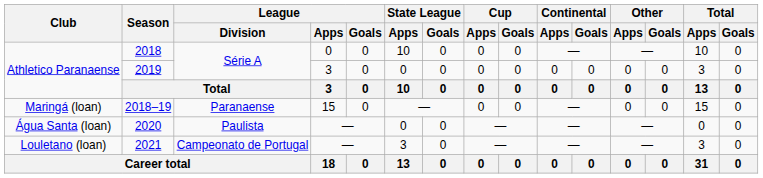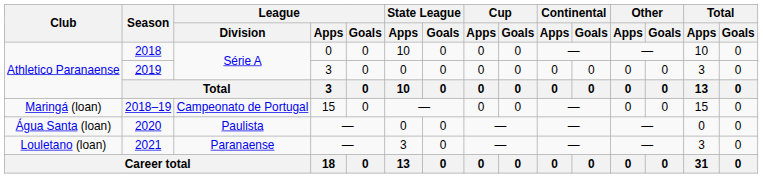2018–19 | League / Division: Paranaense -> Campeonato de Portugal
2021 | League / Division: Campeonato de Portugal -> Paranaense
